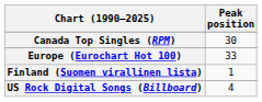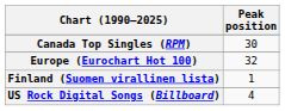Europe (Eurochart Hot 100) | Peak position: 33 -> 32
